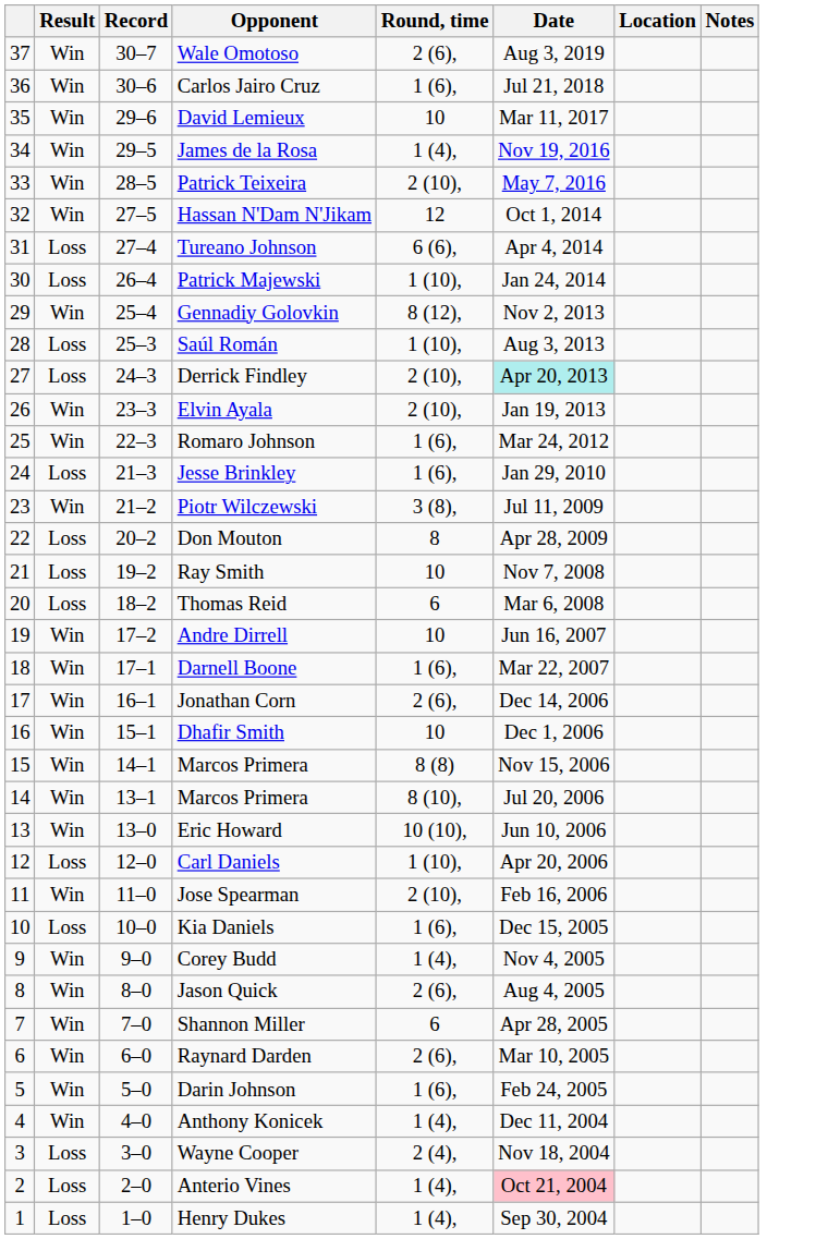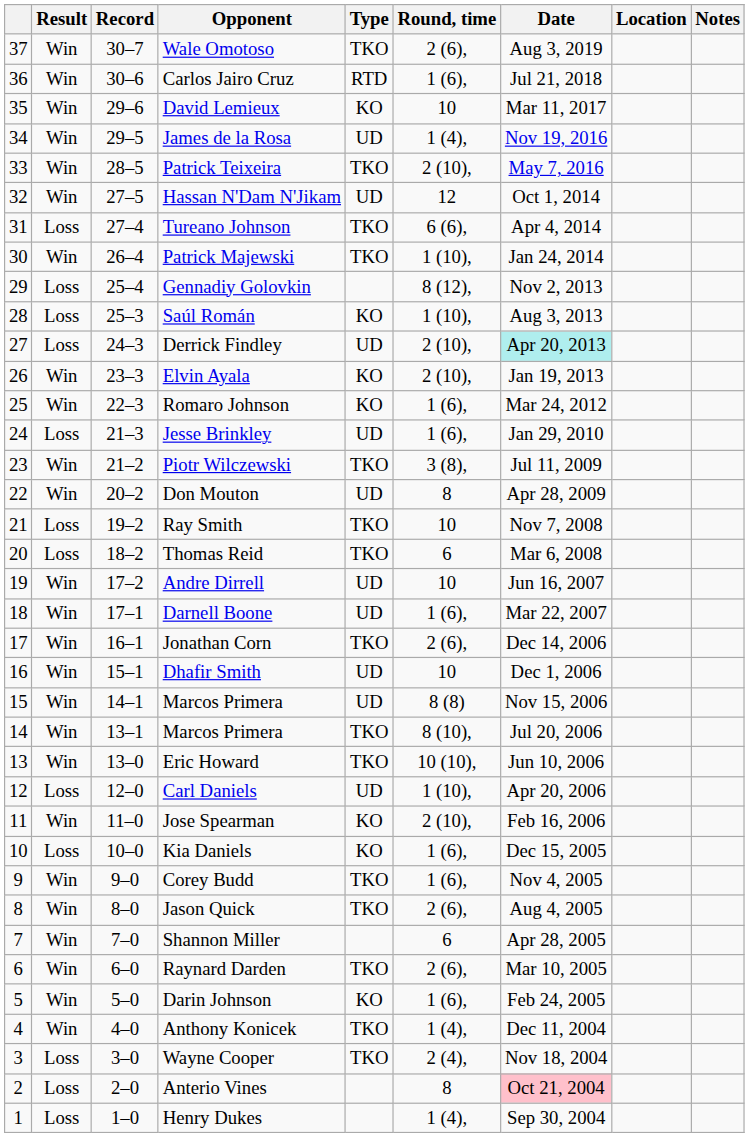+ column: Type | TKO | RTD | KO | UD | TKO | UD | TKO | TKO | KO | UD | KO | KO | UD | TKO | UD | TKO | TKO | UD | UD | TKO | UD | UD | TKO | TKO | UD | KO | KO | TKO | TKO | TKO | KO | TKO | TKO
Patrick Majewski | Result: Loss -> Win
Gennadiy Golovkin | Result: Win -> Loss
Don Mouton | Result: Loss -> Win
Corey Budd | Round, time: 1 (4), -> 1 (6),
Anterio Vines | Round, time: 1 (4), -> 8
